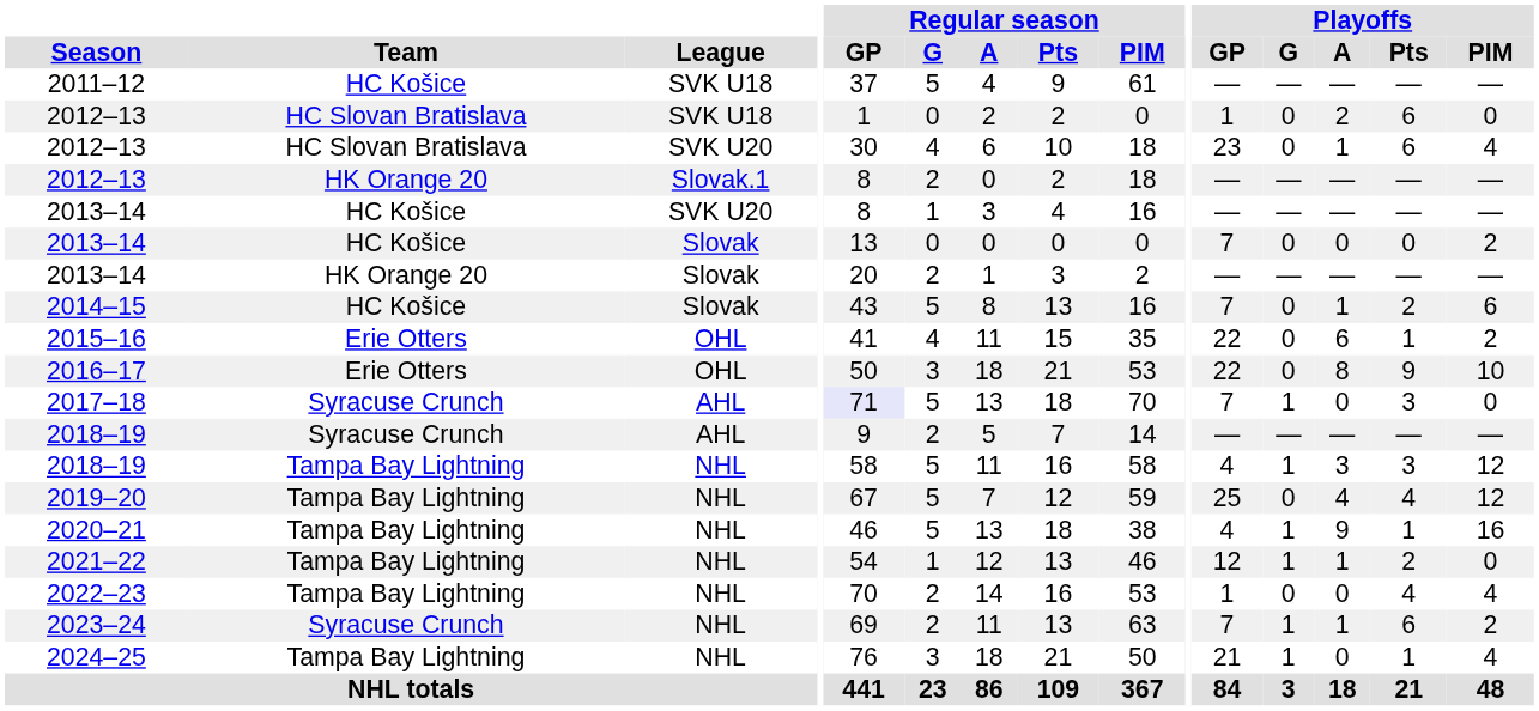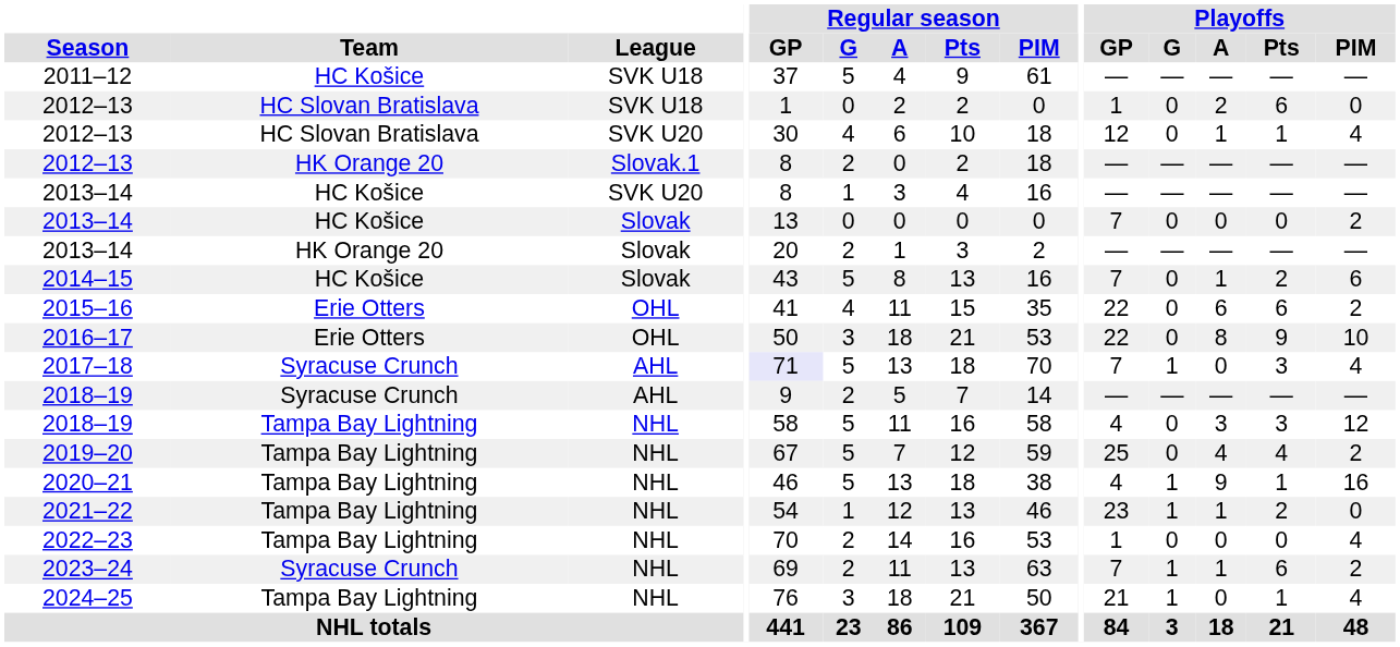2012–13 / SVK U20 | Playoffs / GP: 23 -> 12
2012–13 / SVK U20 | Playoffs / Pts: 6 -> 1
2015–16 | Playoffs / Pts: 1 -> 6
2017–18 | Playoffs / PIM: 0 -> 4
2018–19 / NHL | Playoffs / G: 1 -> 0
2019–20 | Playoffs / PIM: 12 -> 2
2021–22 | Playoffs / GP: 12 -> 23
2022–23 | Playoffs / Pts: 4 -> 0
